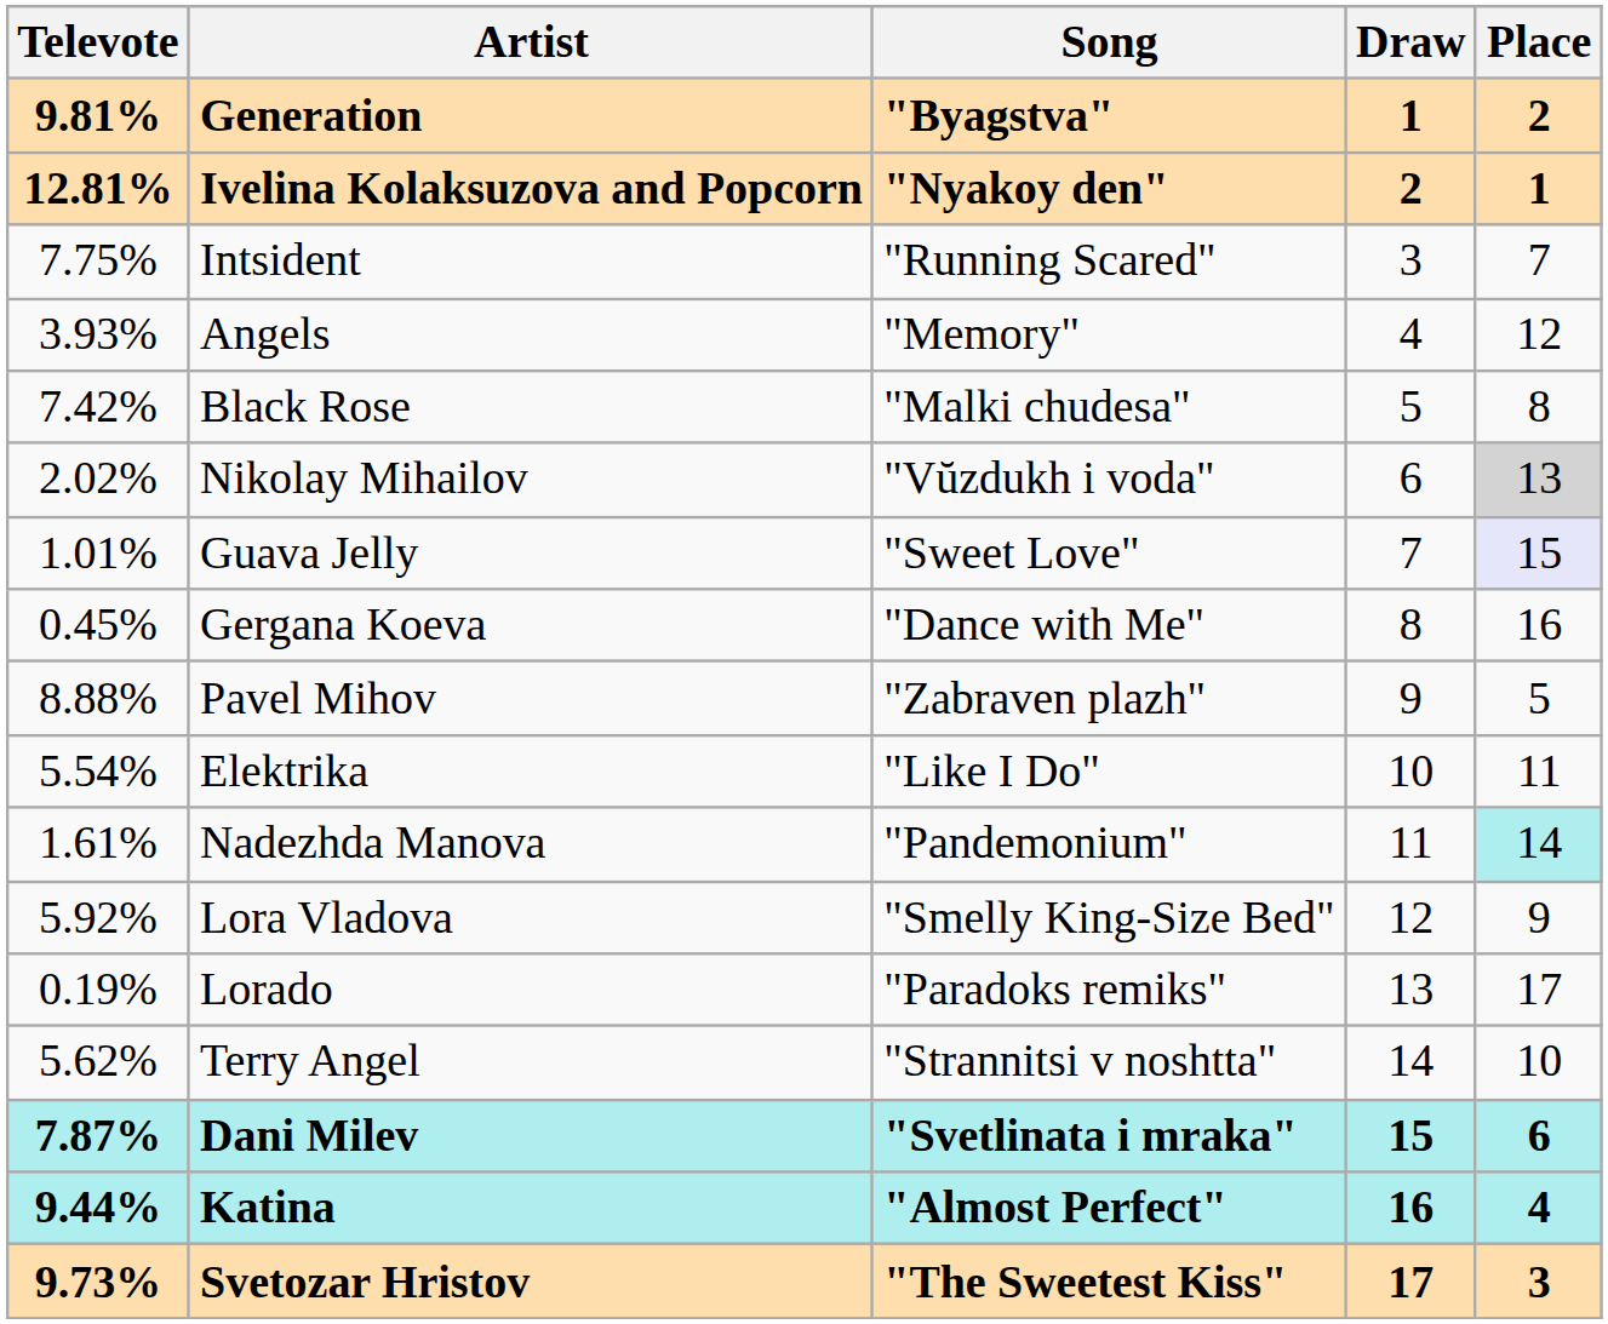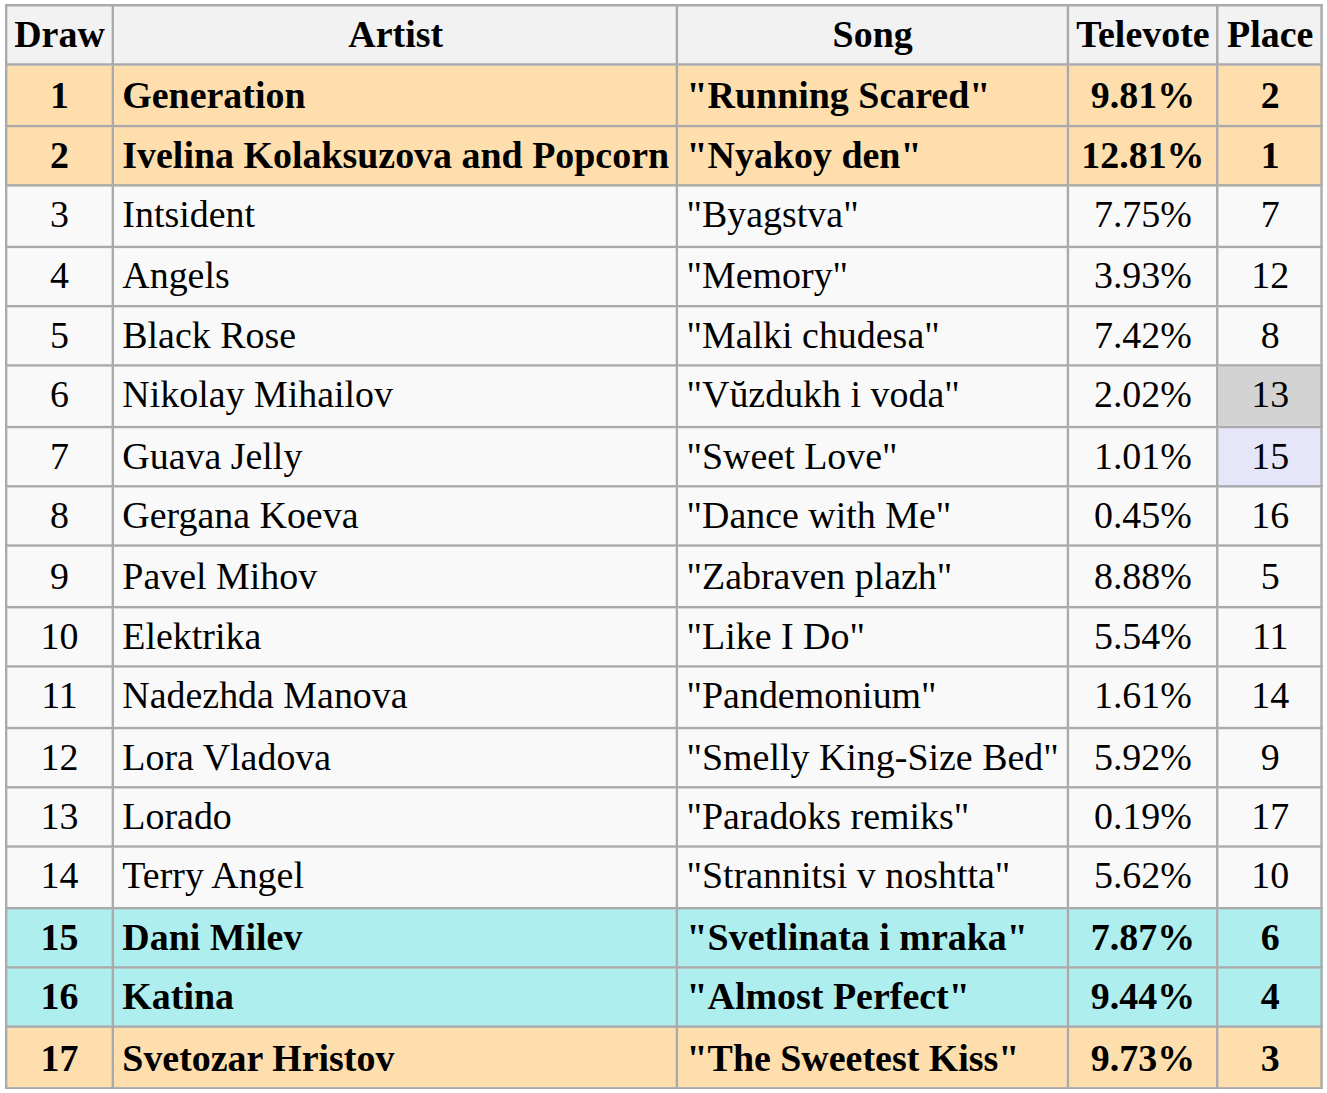columns swapped: Draw <-> Televote
Generation | Song: "Byagstva" -> "Running Scared"
Intsident | Song: "Running Scared" -> "Byagstva"
Nadezhda Manova | Place: paleturquoise background -> no background
